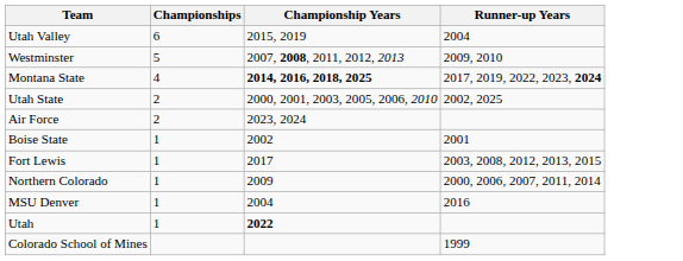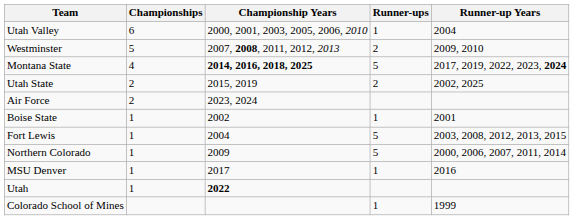+ column: Runner-ups | 1 | 2 | 5 | 2 | 1 | 5 | 5 | 1 | 1
Utah Valley | Championship Years: 2015, 2019 -> 2000, 2001, 2003, 2005, 2006, 2010
Utah State | Championship Years: 2000, 2001, 2003, 2005, 2006, 2010 -> 2015, 2019
Fort Lewis | Championship Years: 2017 -> 2004
MSU Denver | Championship Years: 2004 -> 2017
